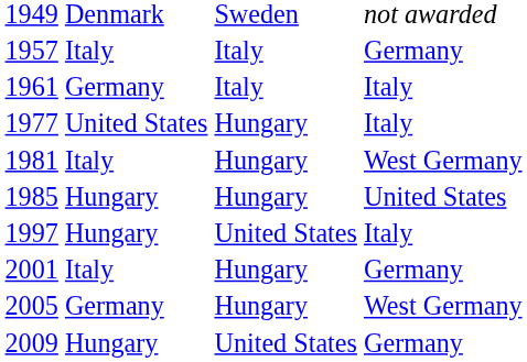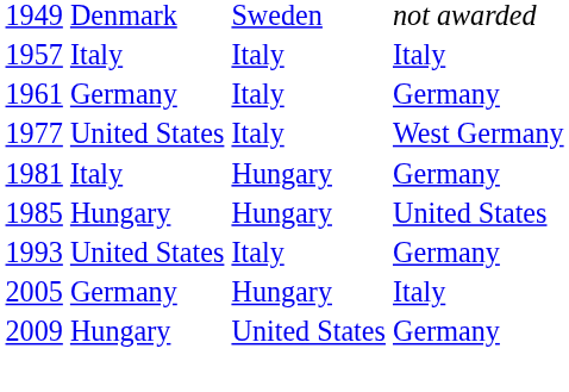1957 | column 4: Germany -> Italy
1961 | column 4: Italy -> Germany
1977 | column 3: Hungary -> Italy
1977 | column 4: Italy -> West Germany
1981 | column 4: West Germany -> Germany
+ row: 1993 | United States | Italy | Germany
- row: 1997 | Hungary | United States | Italy
- row: 2001 | Italy | Hungary | Germany
2005 | column 4: West Germany -> Italy
